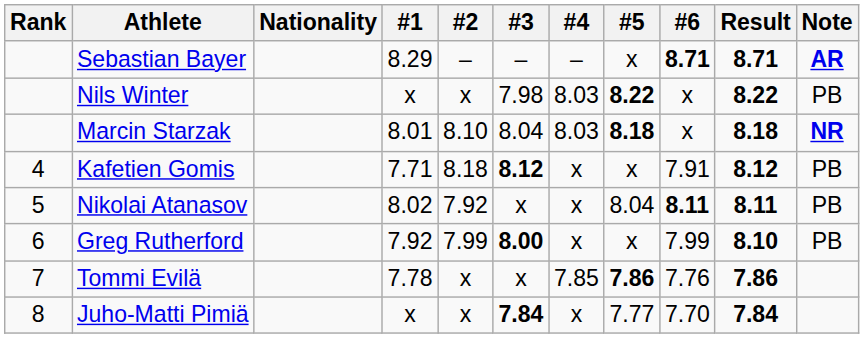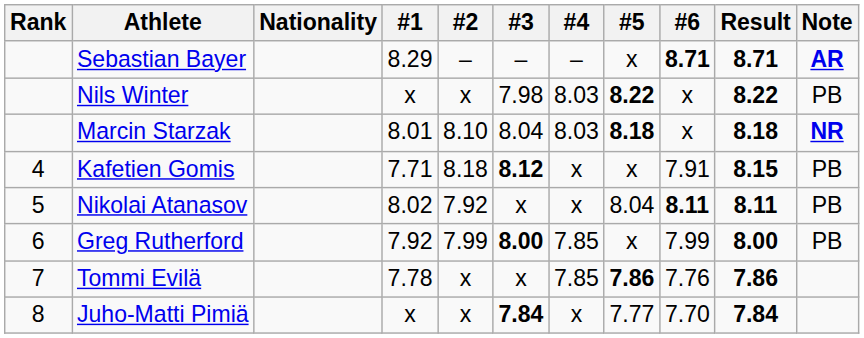Kafetien Gomis | Result: 8.12 -> 8.15
Greg Rutherford | #4: x -> 7.85
Greg Rutherford | Result: 8.10 -> 8.00
